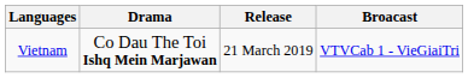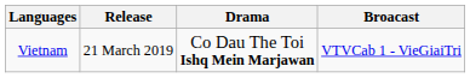columns swapped: Release <-> Drama
